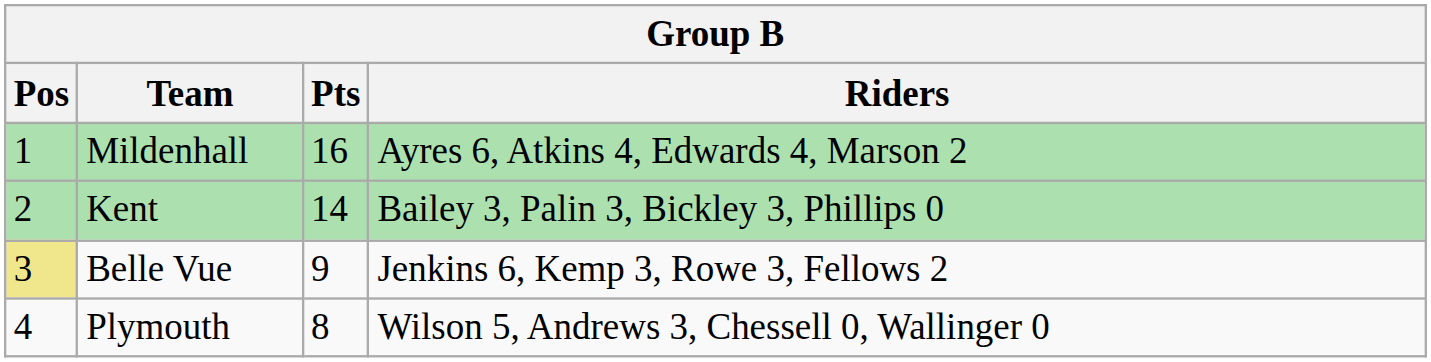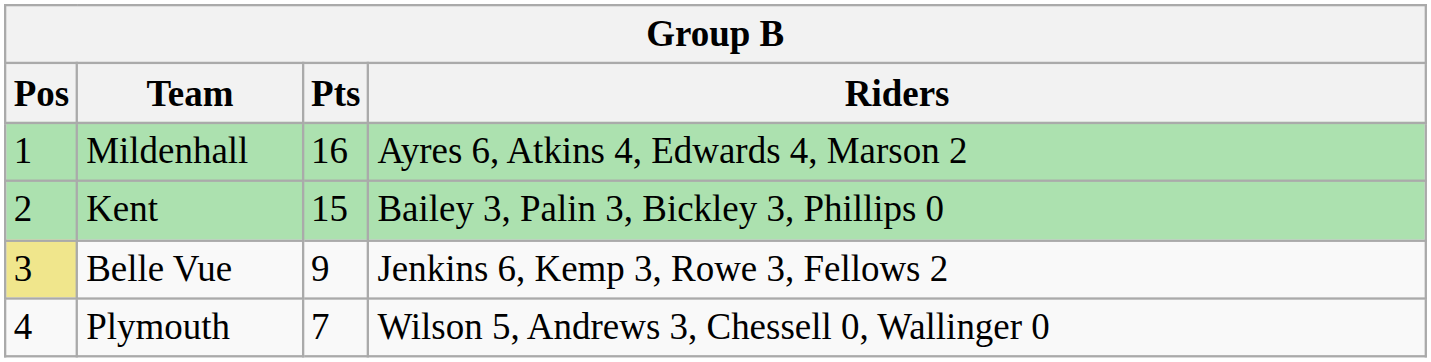Kent | Pts: 14 -> 15
Plymouth | Pts: 8 -> 7
